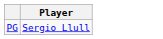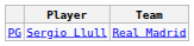+ column: Team | Real Madrid
